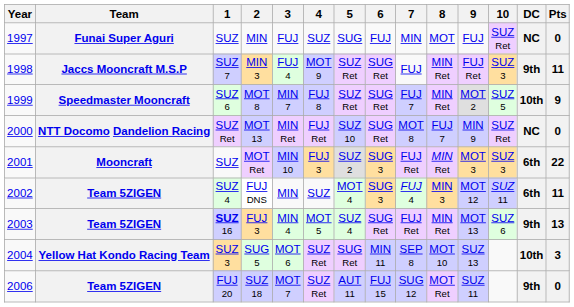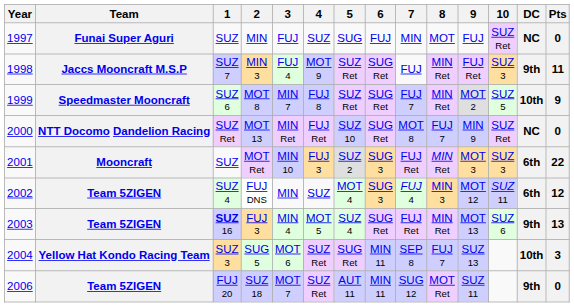FUJ DNS | Pts: 11 -> 12
SUG 5 | 8: MOT 10 -> FUJ 7
SUZ 18 | 6: FUJ 15 -> MIN 11
